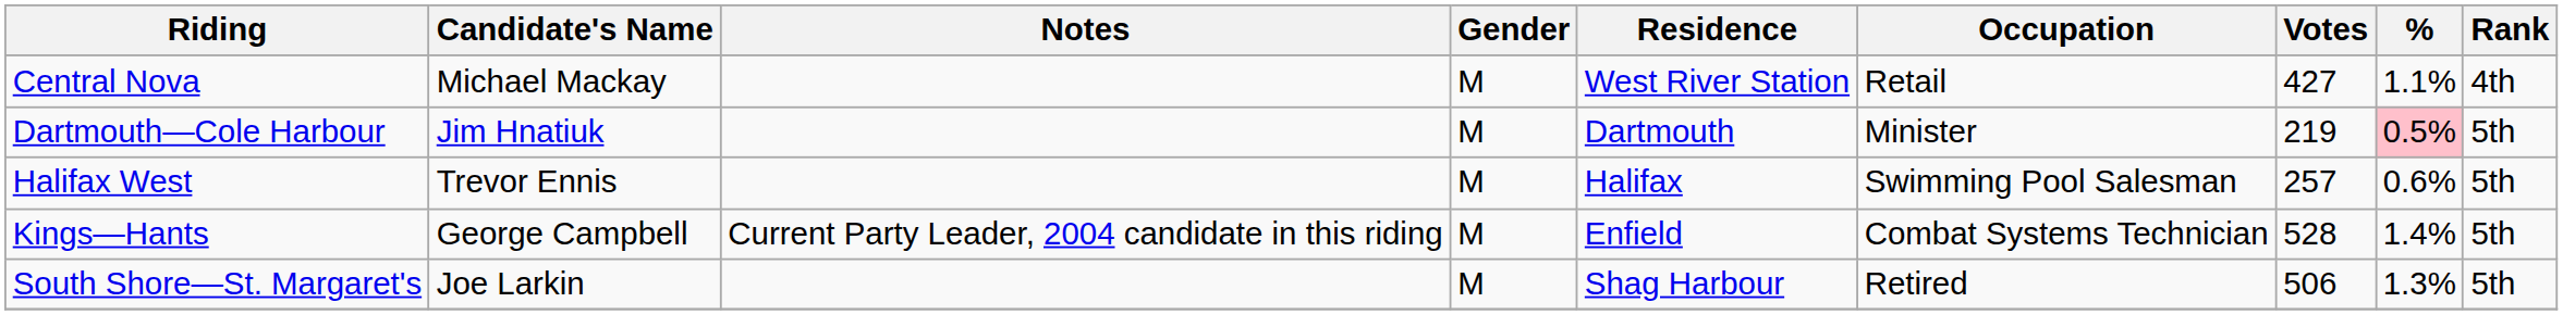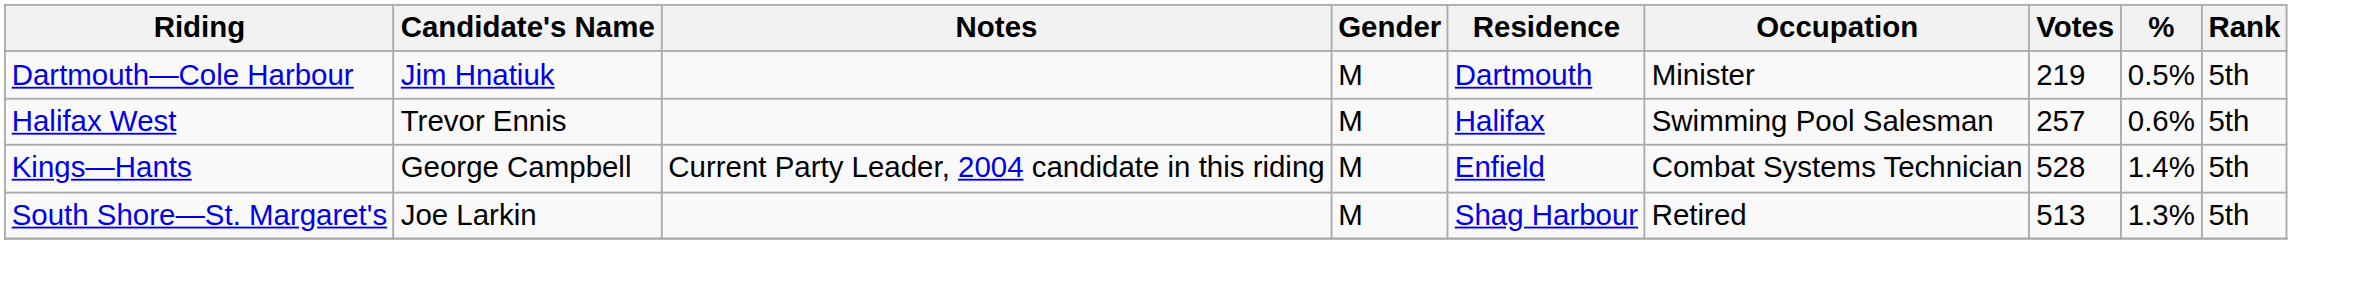- row: Central Nova | Michael Mackay | M | West River Station | Retail | 427 | 1.1% | 4th
Dartmouth—Cole Harbour | %: pink background -> no background
South Shore—St. Margaret's | Votes: 506 -> 513
